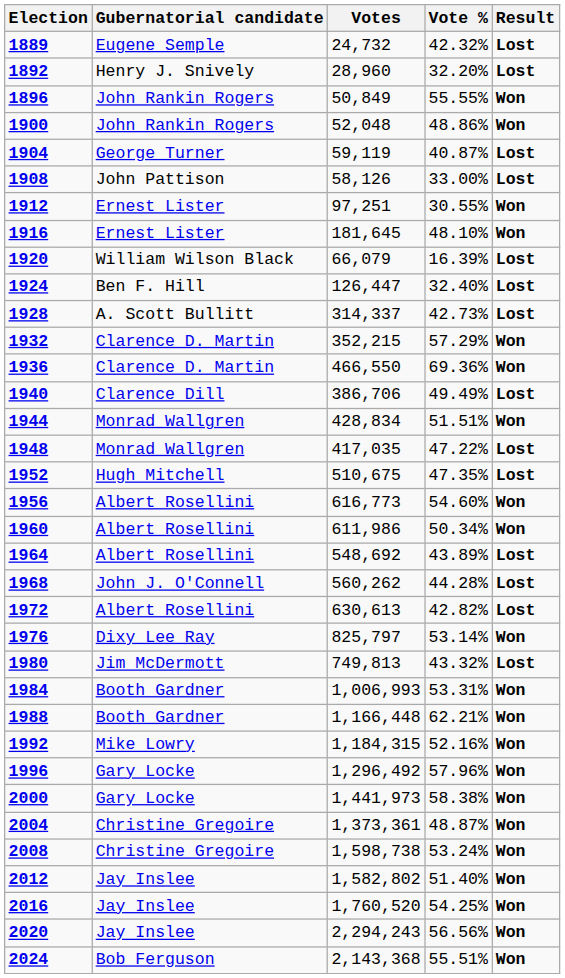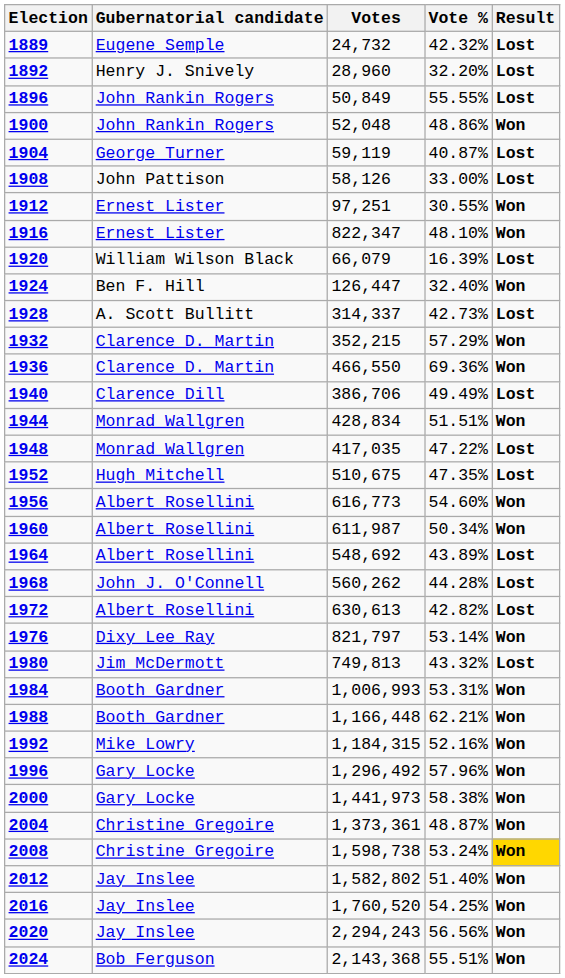1896 | Result: Won -> Lost
1916 | Votes: 181,645 -> 822,347
1924 | Result: Lost -> Won
1960 | Votes: 611,986 -> 611,987
1976 | Votes: 825,797 -> 821,797
2008 | Result: no background -> gold background
